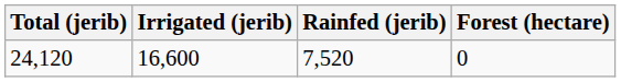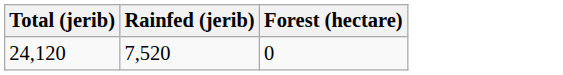- column: Irrigated (jerib) | 16,600
